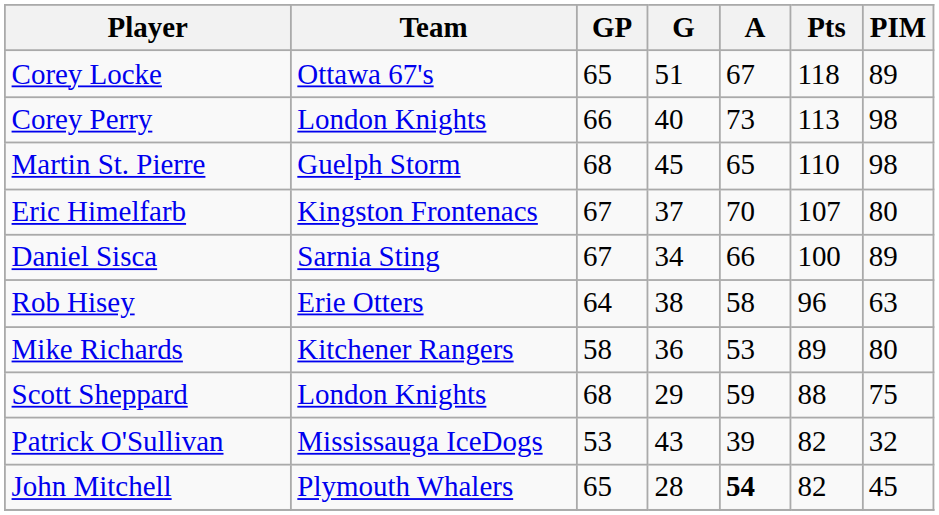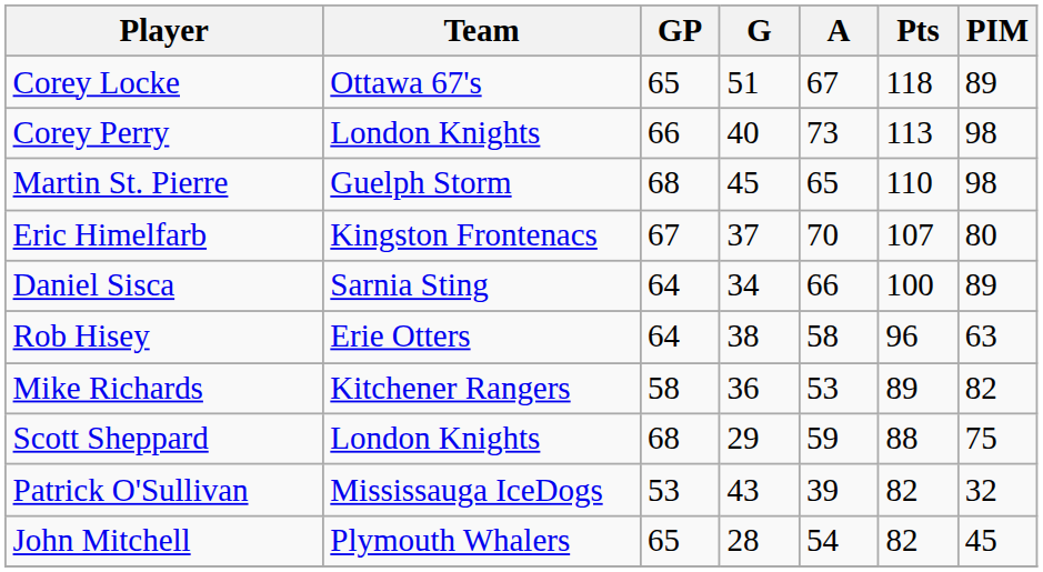Daniel Sisca | GP: 67 -> 64
Mike Richards | PIM: 80 -> 82
John Mitchell | A: bold -> normal
